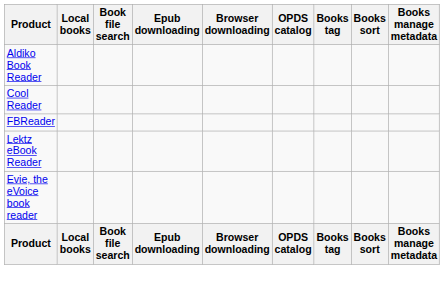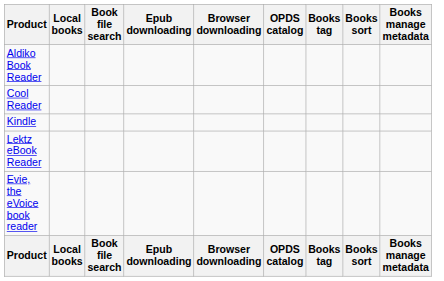- row: FBReader
+ row: Kindle
